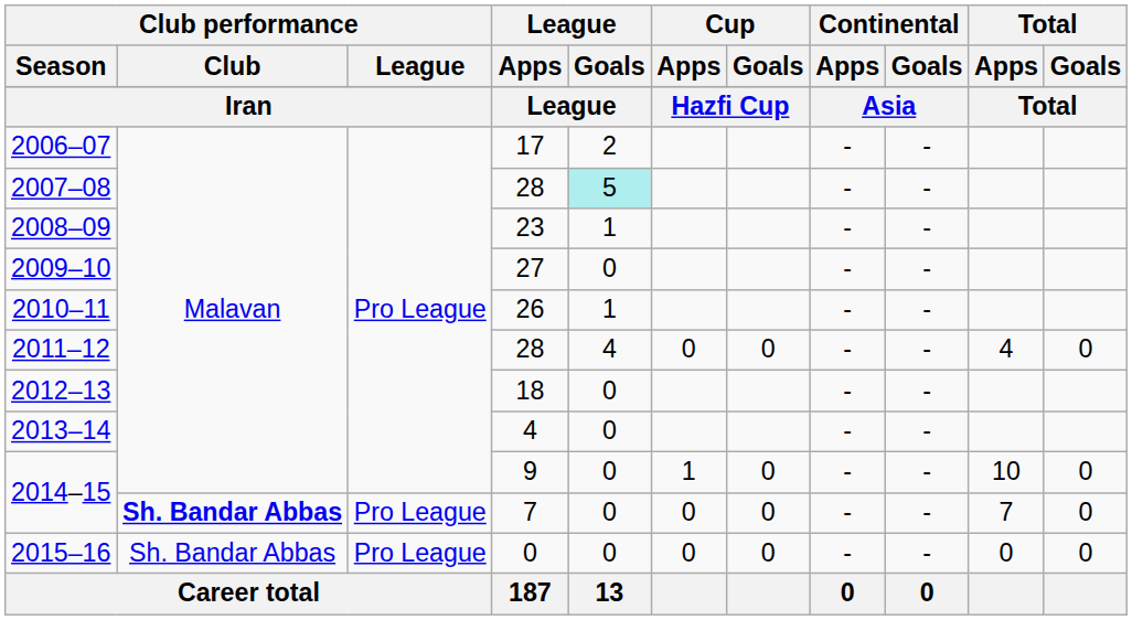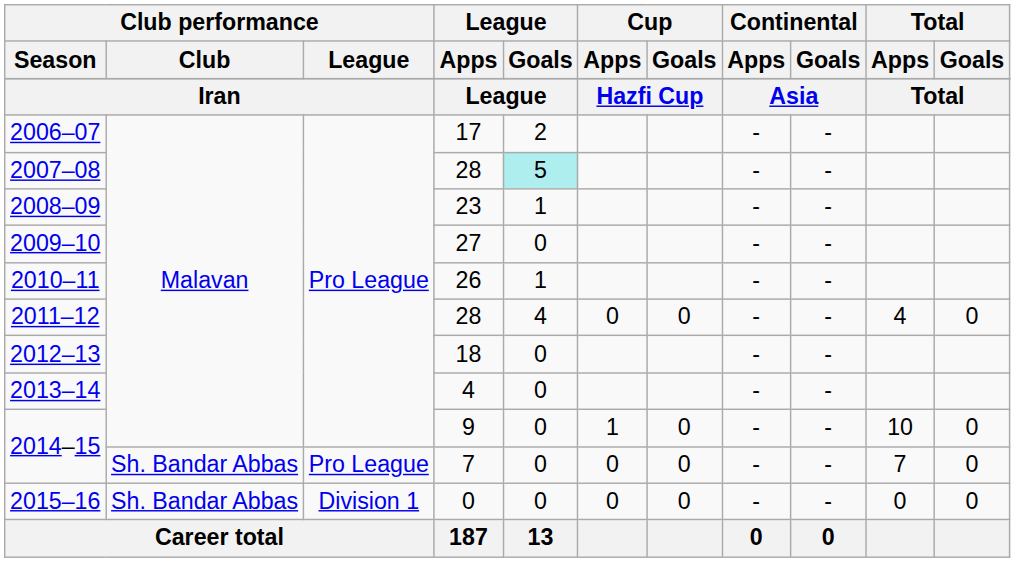2014–15 / 7 | Club performance / Club: bold -> normal
2015–16 | Club performance / League: Pro League -> Division 1
